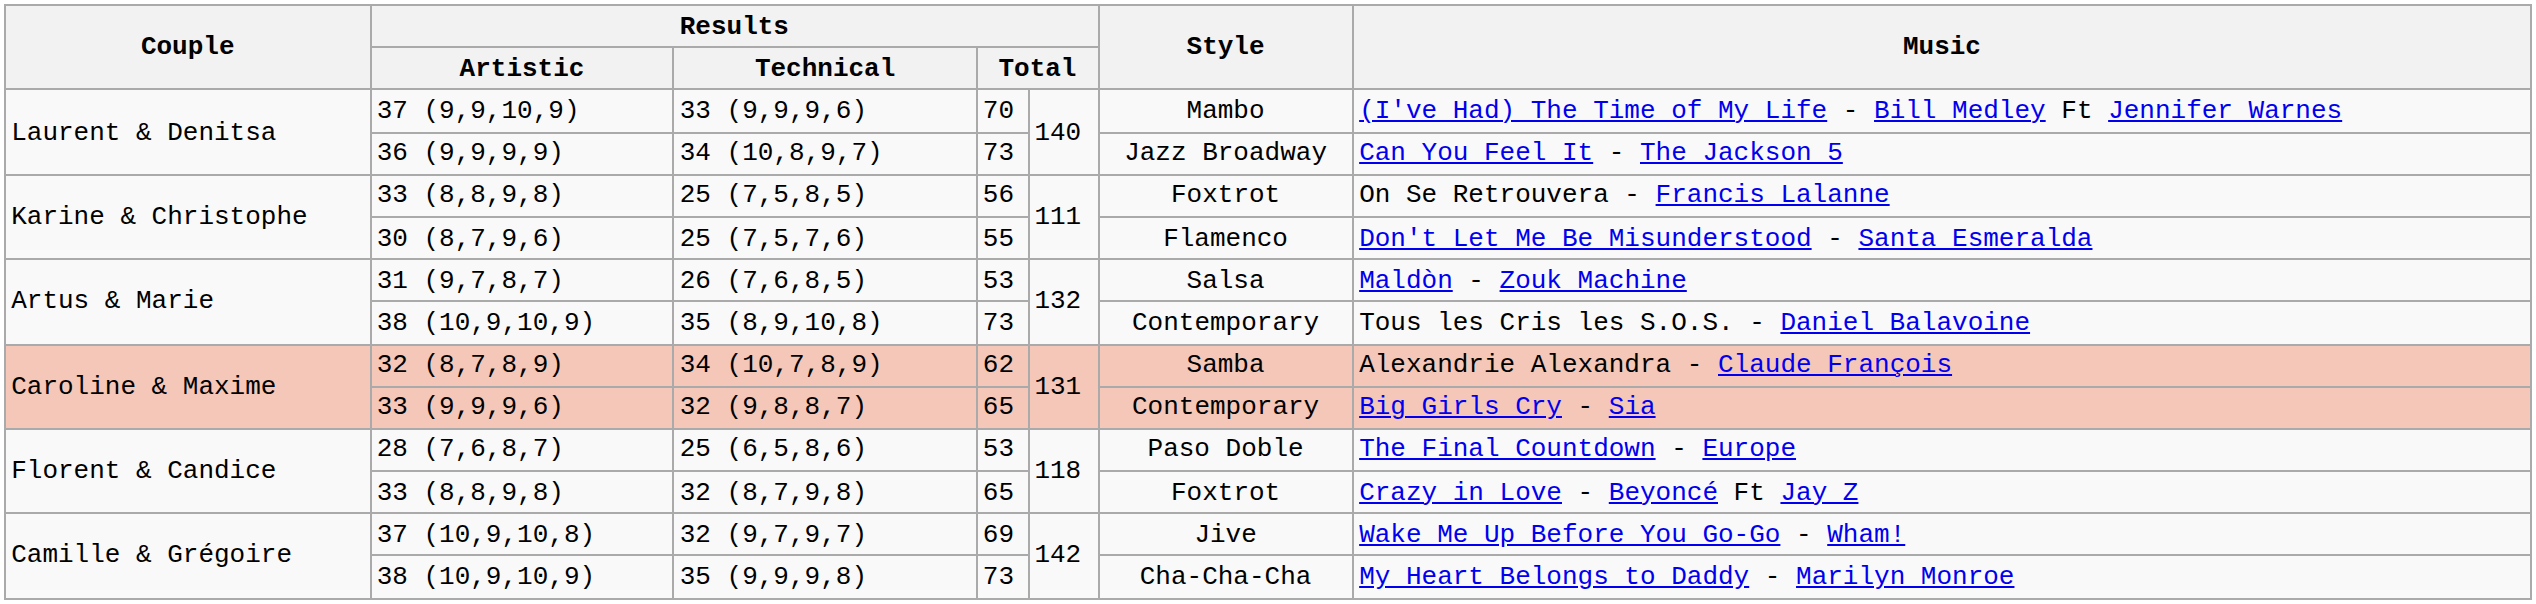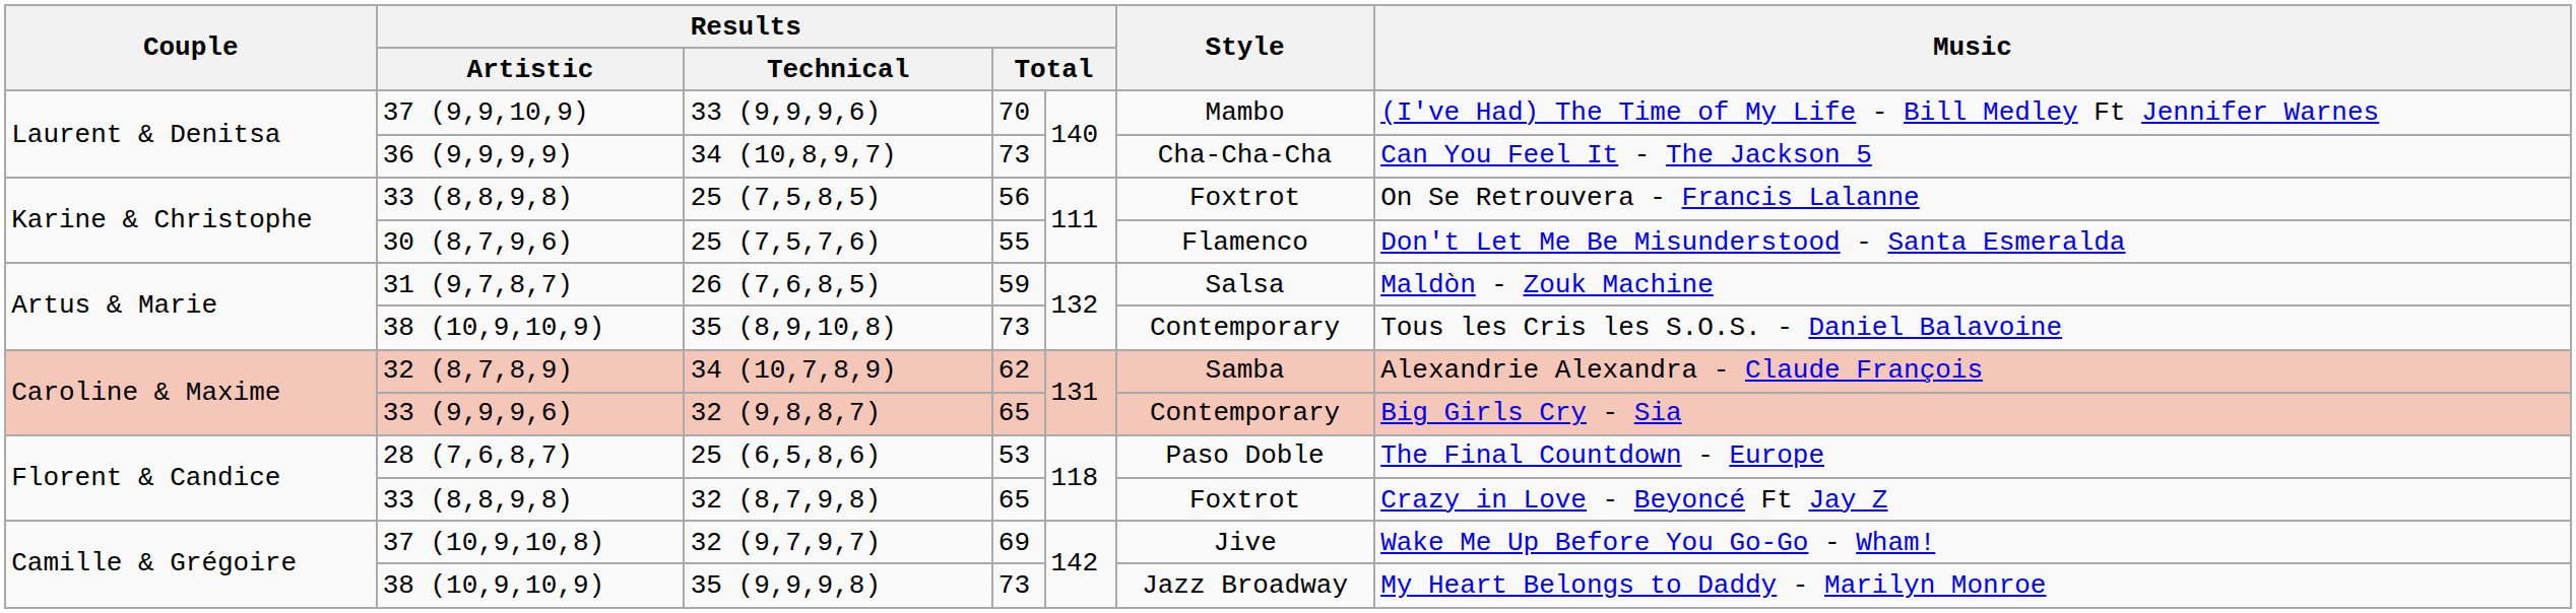34 (10,8,9,7) | Style: Jazz Broadway -> Cha-Cha-Cha
26 (7,6,8,5) | column 4: 53 -> 59
35 (9,9,9,8) | Style: Cha-Cha-Cha -> Jazz Broadway
